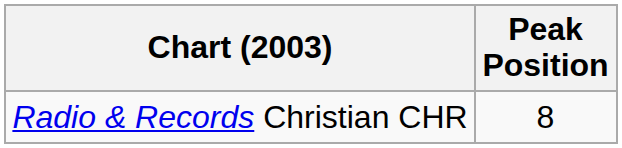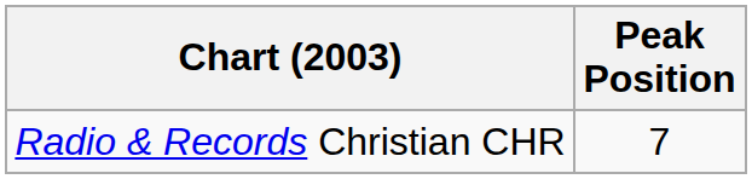Radio & Records Christian CHR | Peak Position: 8 -> 7
